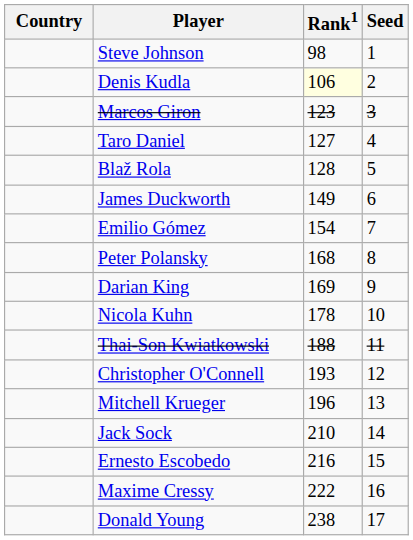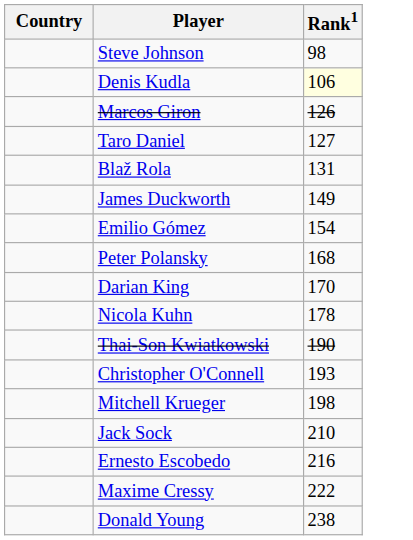- column: Seed | 1 | 2 | 3 | 4 | 5 | 6 | 7 | 8 | 9 | 10 | 11 | 12 | 13 | 14 | 15 | 16 | 17
Marcos Giron | Rank1: 123 -> 126
Blaž Rola | Rank1: 128 -> 131
Darian King | Rank1: 169 -> 170
Thai-Son Kwiatkowski | Rank1: 188 -> 190
Mitchell Krueger | Rank1: 196 -> 198
